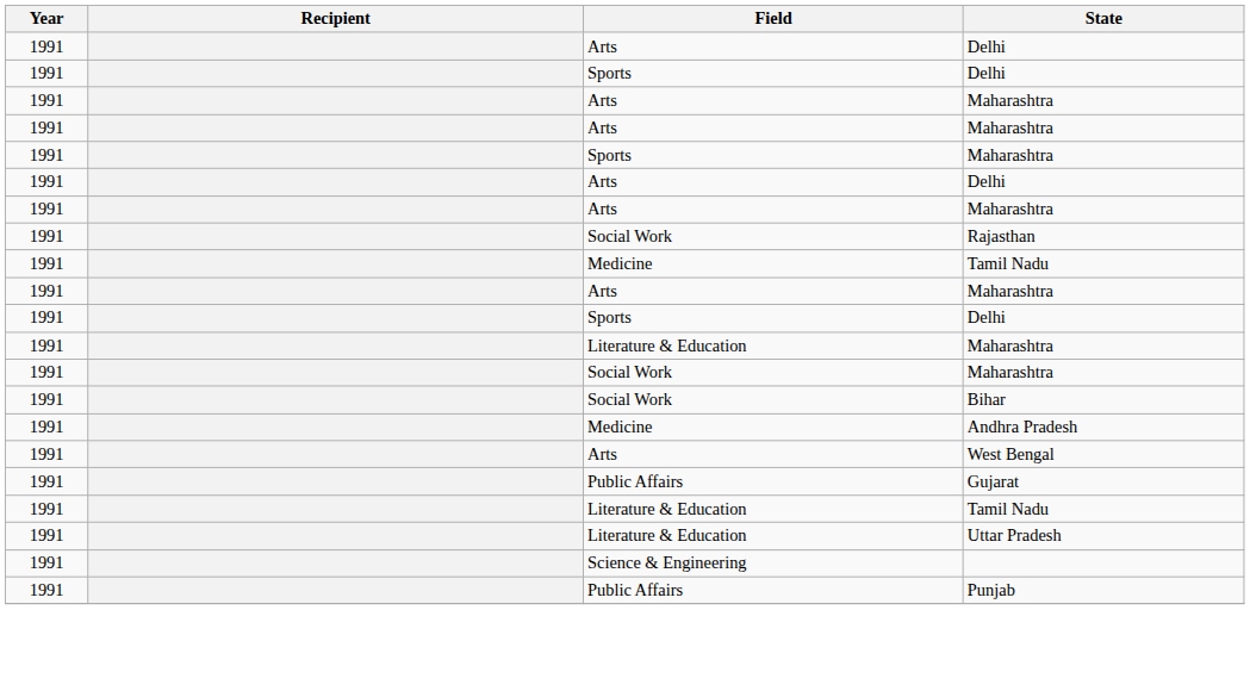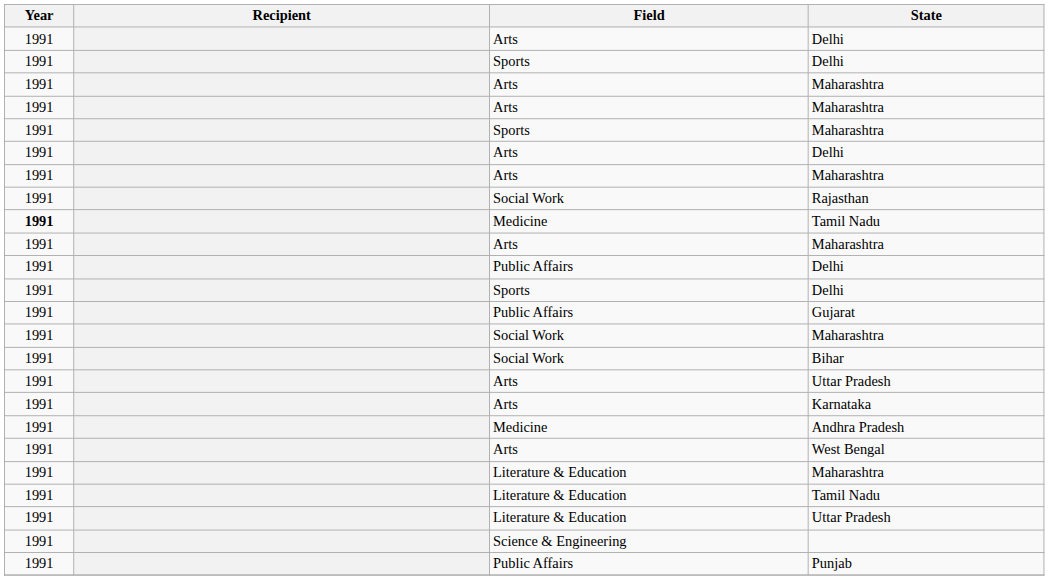Medicine / Tamil Nadu | Year: normal -> bold
+ row: 1991 | Public Affairs | Delhi
rows swapped: Gujarat <-> Literature & Education / Maharashtra
+ row: 1991 | Arts | Uttar Pradesh
+ row: 1991 | Arts | Karnataka
